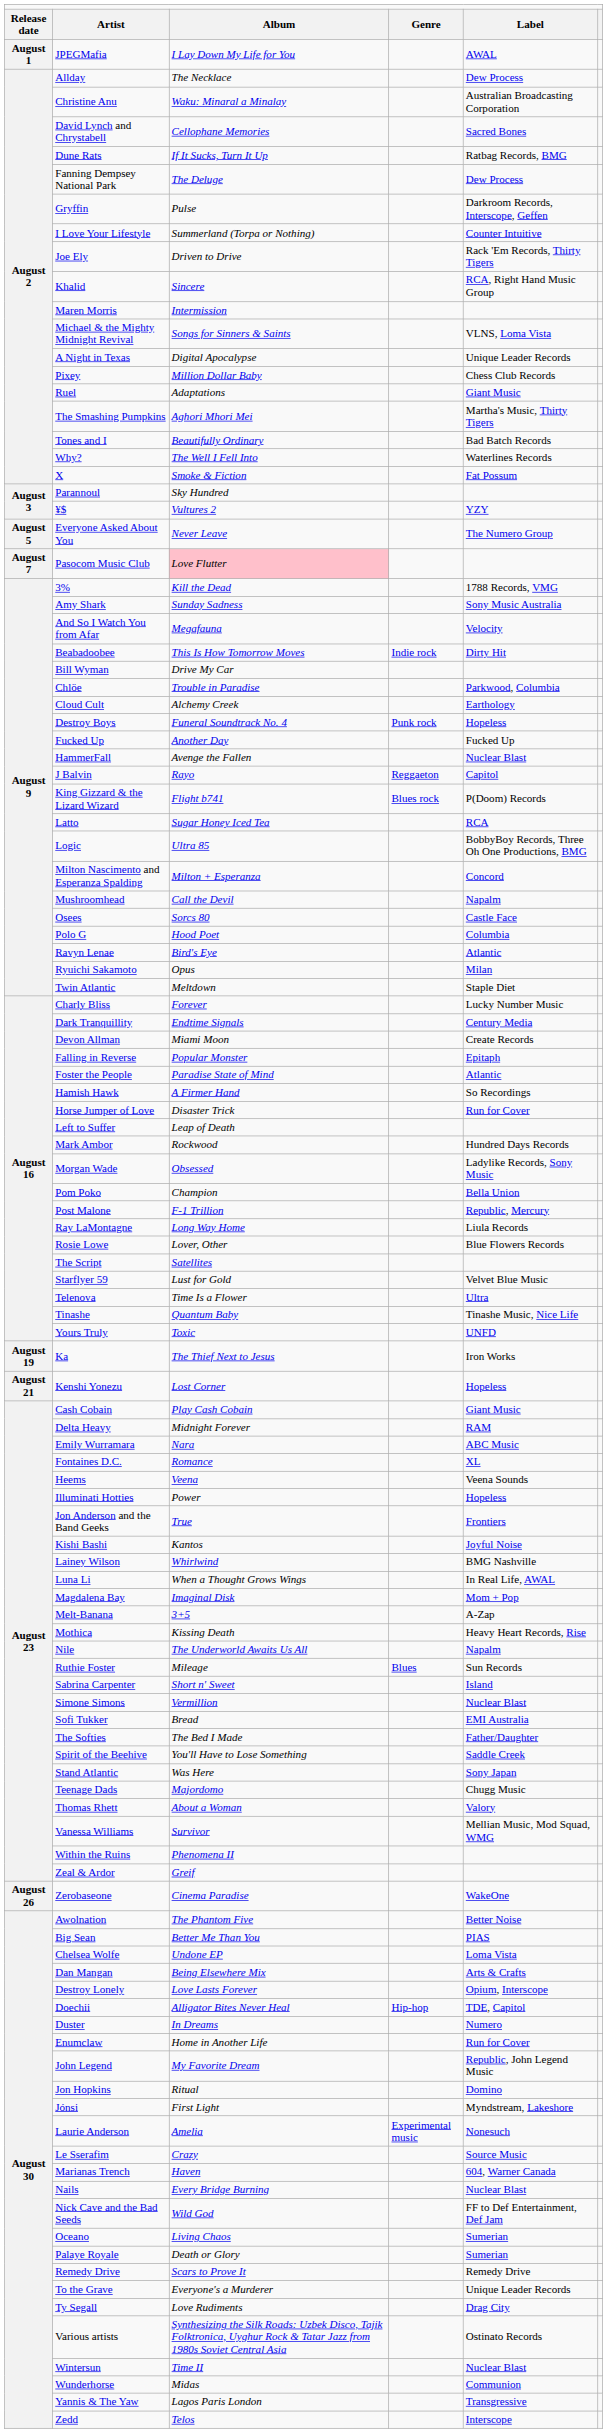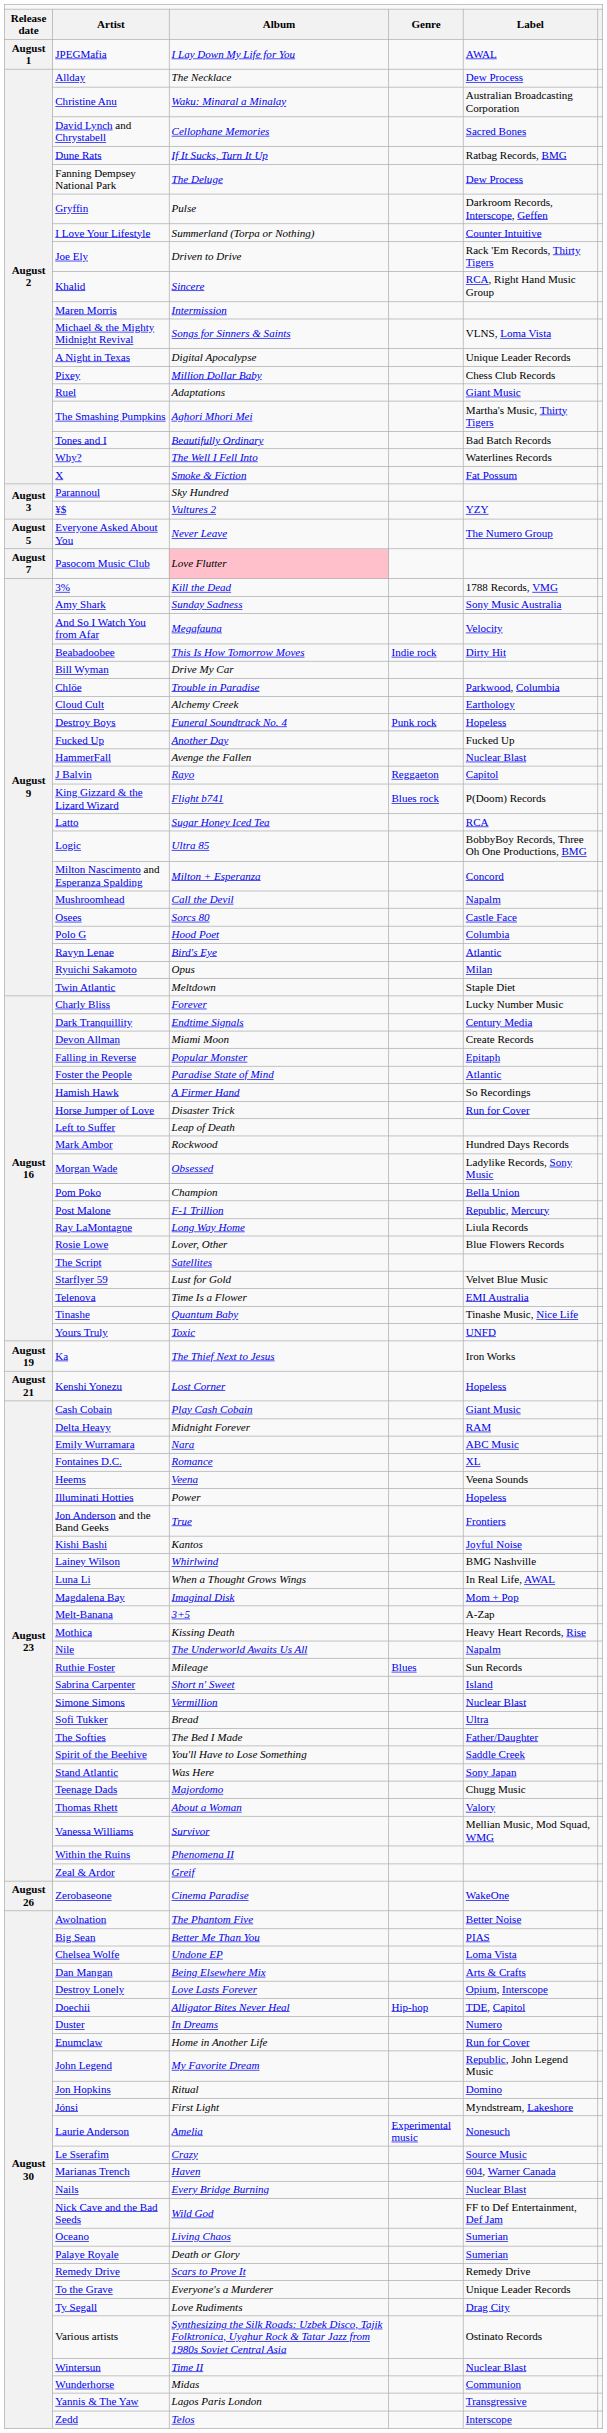Telenova | column 5: Ultra -> EMI Australia
Sofi Tukker | column 5: EMI Australia -> Ultra
